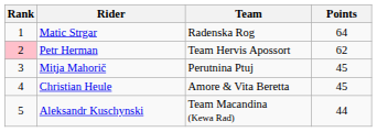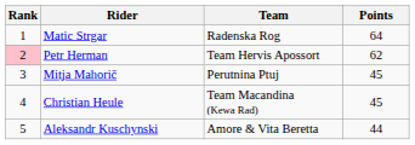Christian Heule | Team: Amore & Vita Beretta -> Team Macandina (Kewa Rad)
Aleksandr Kuschynski | Team: Team Macandina (Kewa Rad) -> Amore & Vita Beretta
